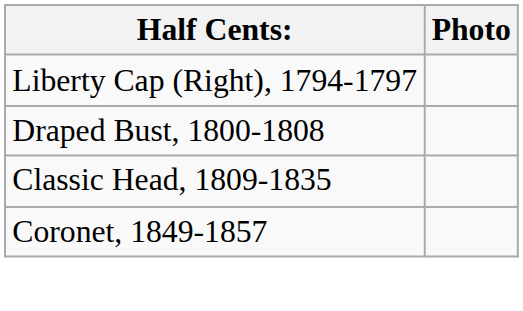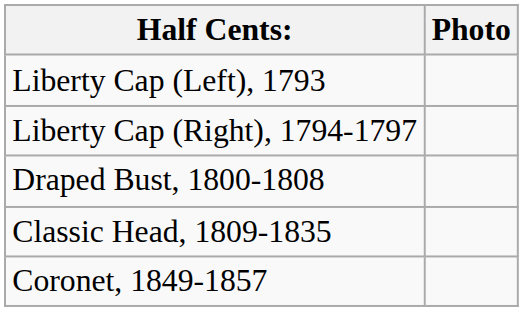+ row: Liberty Cap (Left), 1793
